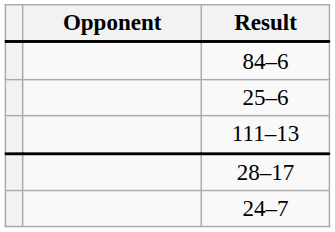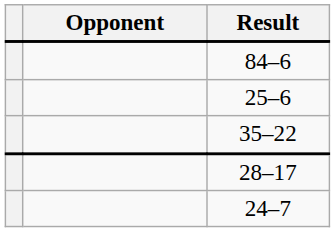+ row: 35–22
- row: 111–13
